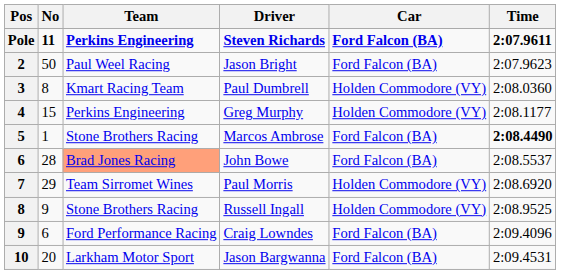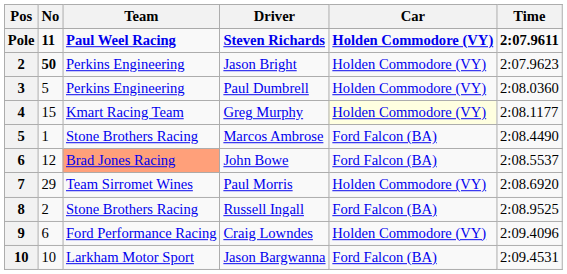Steven Richards | Team: Perkins Engineering -> Paul Weel Racing
Steven Richards | Car: Ford Falcon (BA) -> Holden Commodore (VY)
Jason Bright | No: normal -> bold
Jason Bright | Team: Paul Weel Racing -> Perkins Engineering
Jason Bright | Car: Ford Falcon (BA) -> Holden Commodore (VY)
Paul Dumbrell | No: 8 -> 5
Paul Dumbrell | Team: Kmart Racing Team -> Perkins Engineering
Greg Murphy | Team: Perkins Engineering -> Kmart Racing Team
Greg Murphy | Car: no background -> lightyellow background
Marcos Ambrose | Time: bold -> normal
John Bowe | No: 28 -> 12
Russell Ingall | No: 9 -> 2
Russell Ingall | Car: Holden Commodore (VY) -> Ford Falcon (BA)
Craig Lowndes | Car: Ford Falcon (BA) -> Holden Commodore (VY)
Jason Bargwanna | No: 20 -> 10
